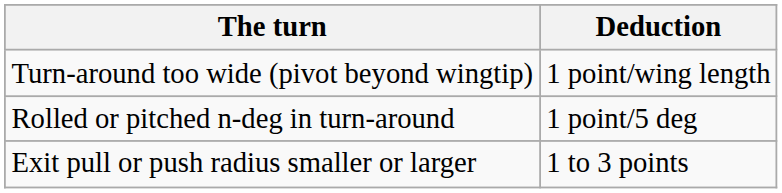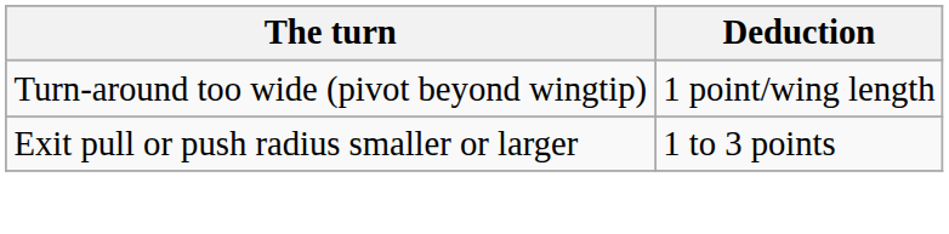- row: Rolled or pitched n-deg in turn-around | 1 point/5 deg
